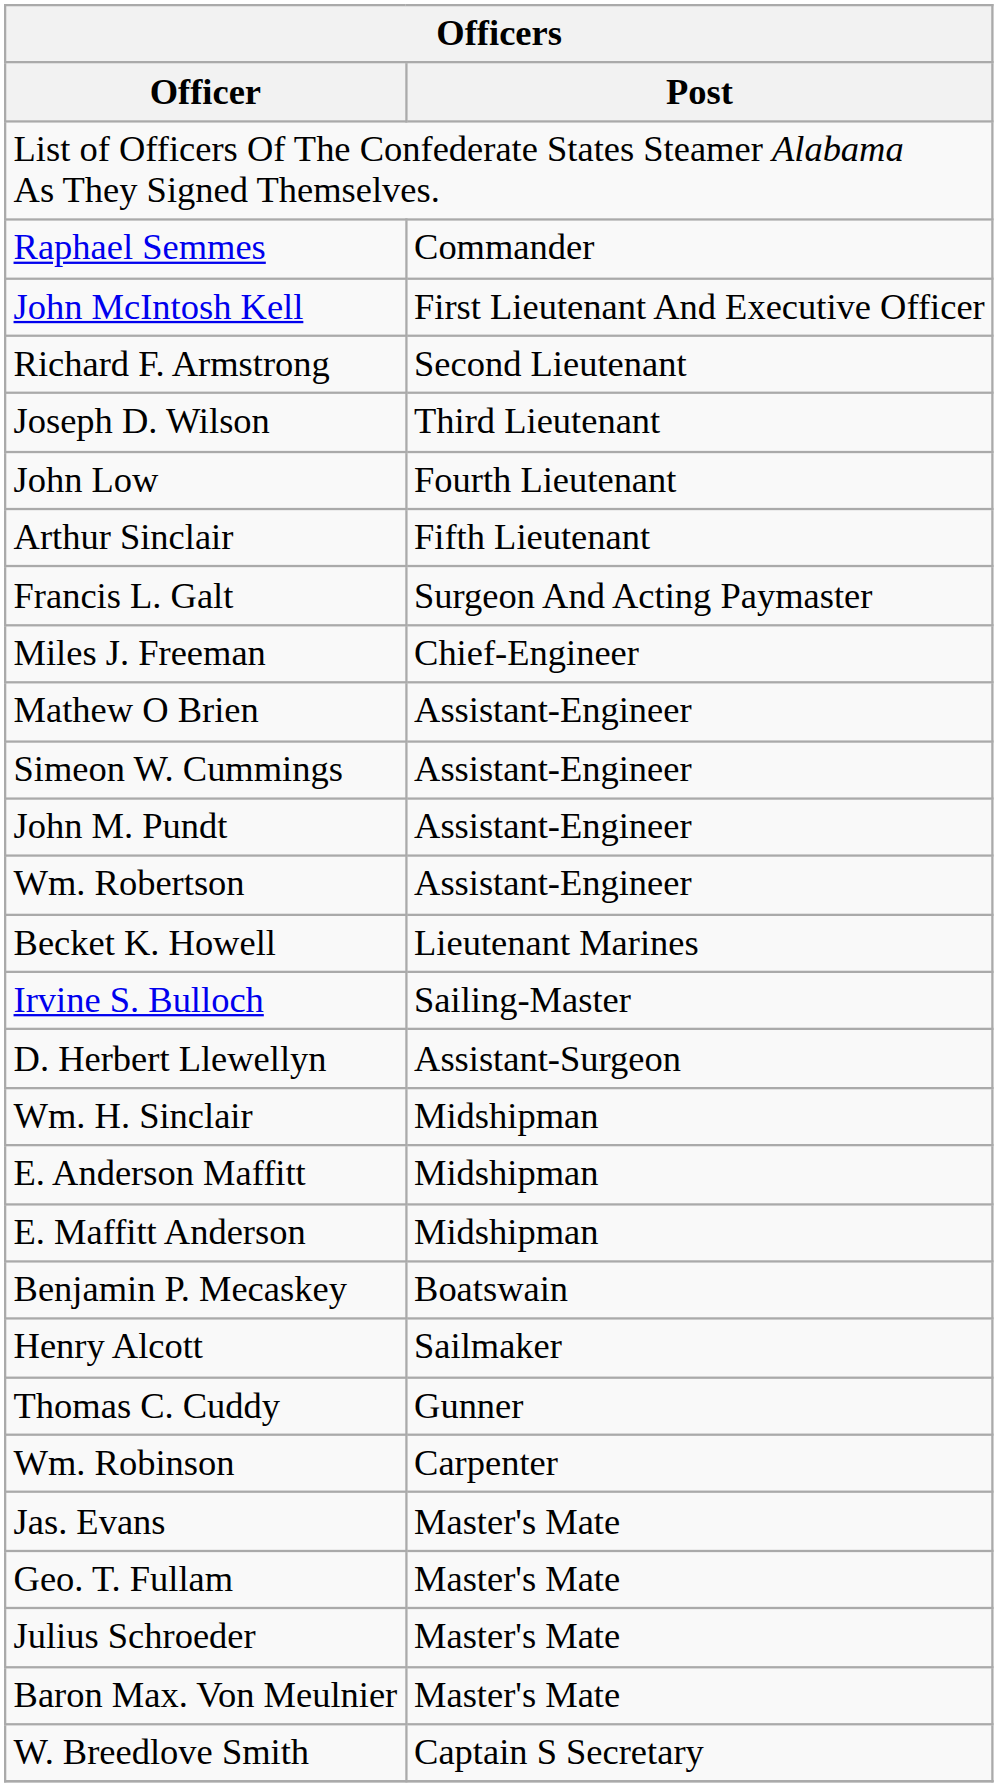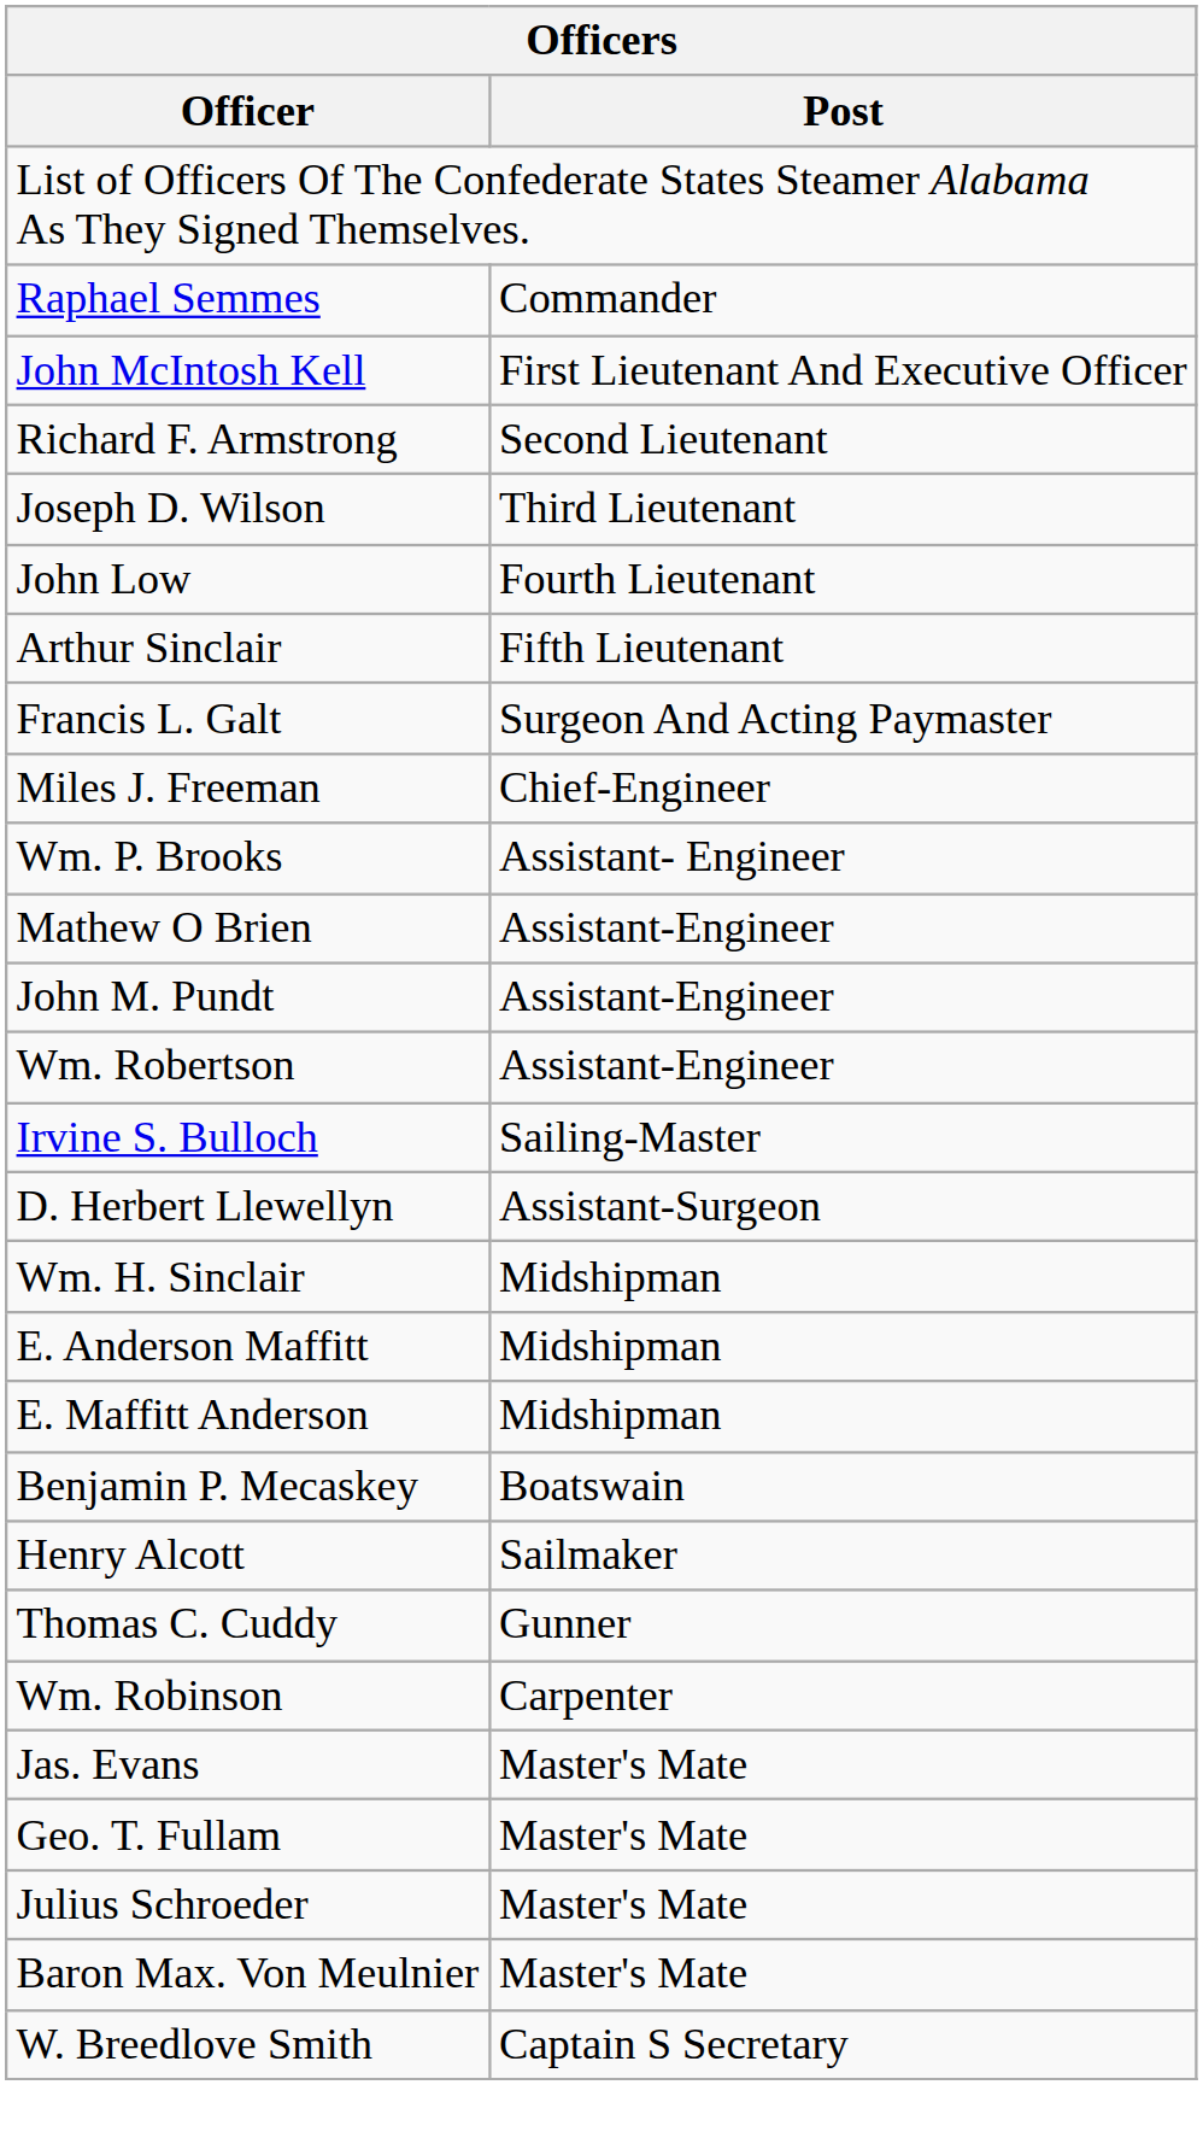+ row: Wm. P. Brooks | Assistant- Engineer
- row: Simeon W. Cummings | Assistant-Engineer
- row: Becket K. Howell | Lieutenant Marines
